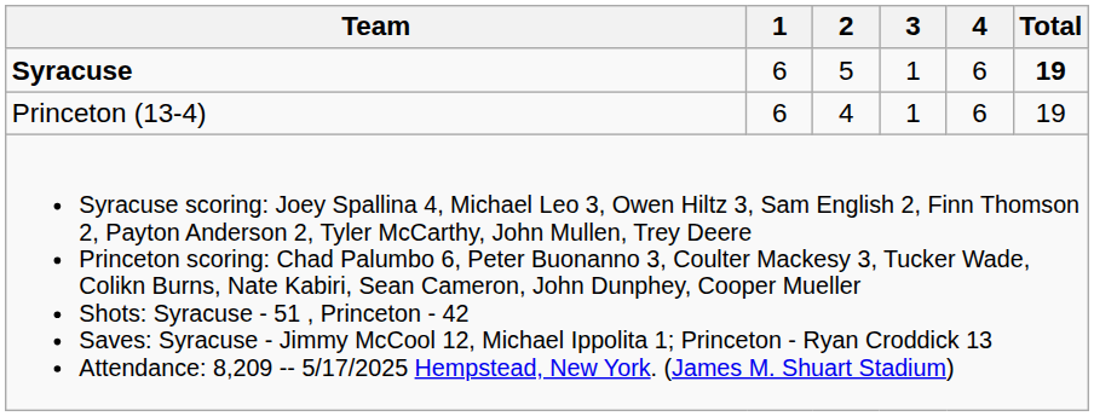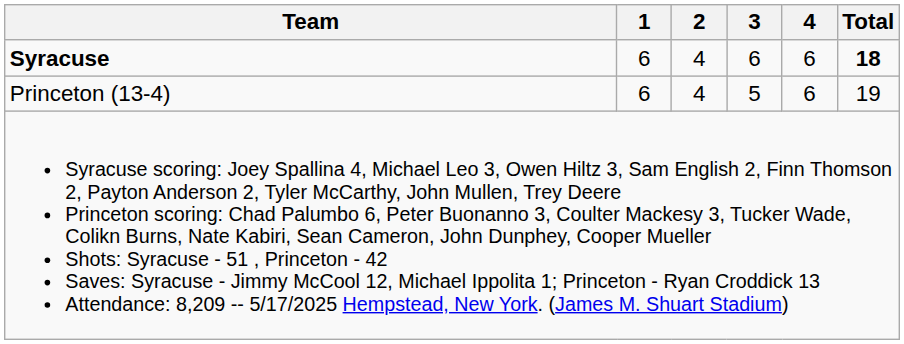Syracuse | 2: 5 -> 4
Syracuse | 3: 1 -> 6
Syracuse | Total: 19 -> 18
Princeton (13-4) | 3: 1 -> 5
